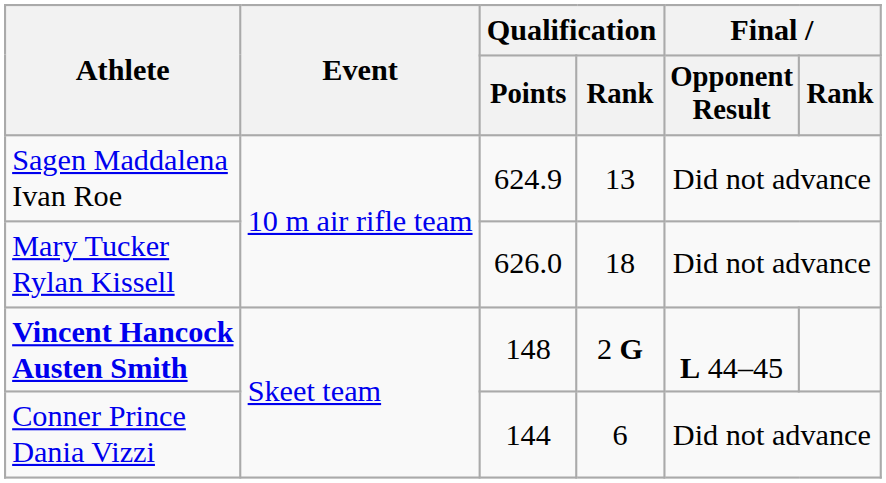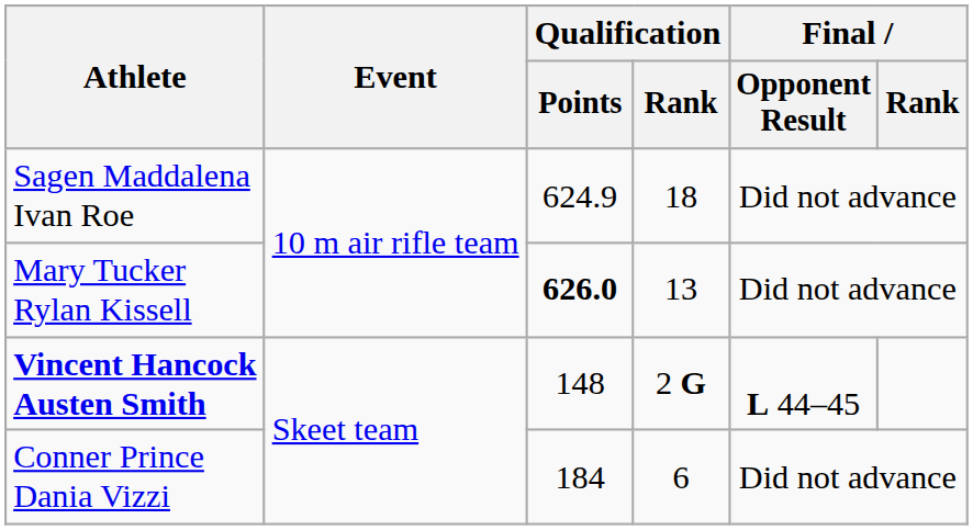Sagen Maddalena Ivan Roe | Qualification / Rank: 13 -> 18
Mary Tucker Rylan Kissell | Qualification / Points: normal -> bold
Mary Tucker Rylan Kissell | Qualification / Rank: 18 -> 13
Conner Prince Dania Vizzi | Qualification / Points: 144 -> 184
